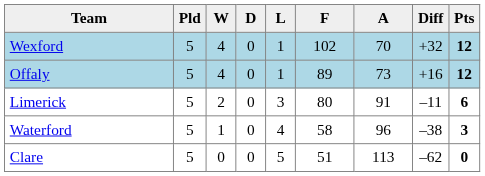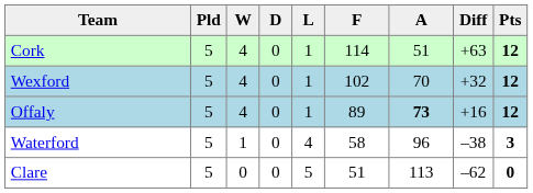+ row: Cork | 5 | 4 | 0 | 1 | 114 | 51 | +63 | 12
Offaly | A: normal -> bold
- row: Limerick | 5 | 2 | 0 | 3 | 80 | 91 | –11 | 6
